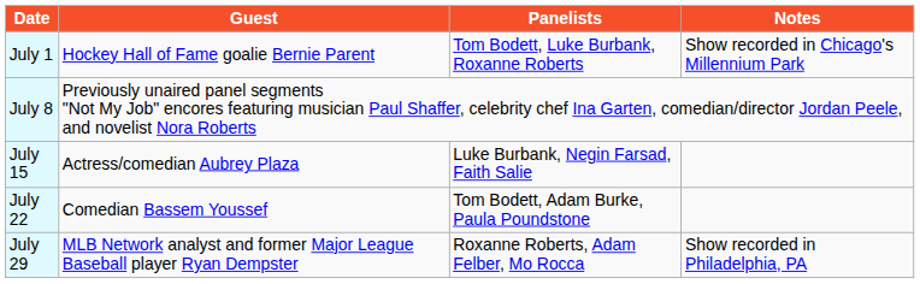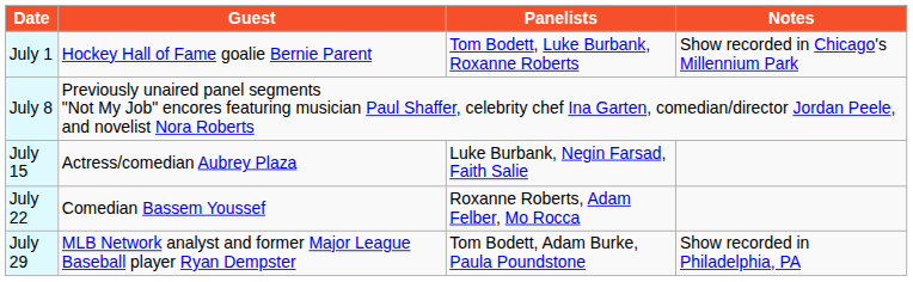July 22 | Panelists: Tom Bodett, Adam Burke, Paula Poundstone -> Roxanne Roberts, Adam Felber, Mo Rocca
July 29 | Panelists: Roxanne Roberts, Adam Felber, Mo Rocca -> Tom Bodett, Adam Burke, Paula Poundstone
